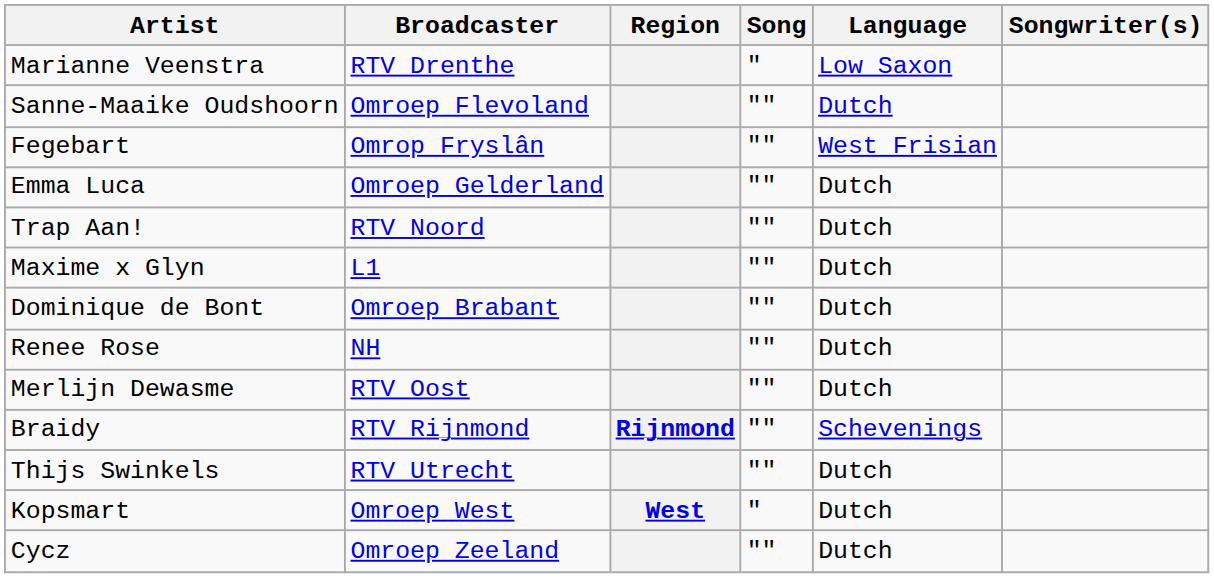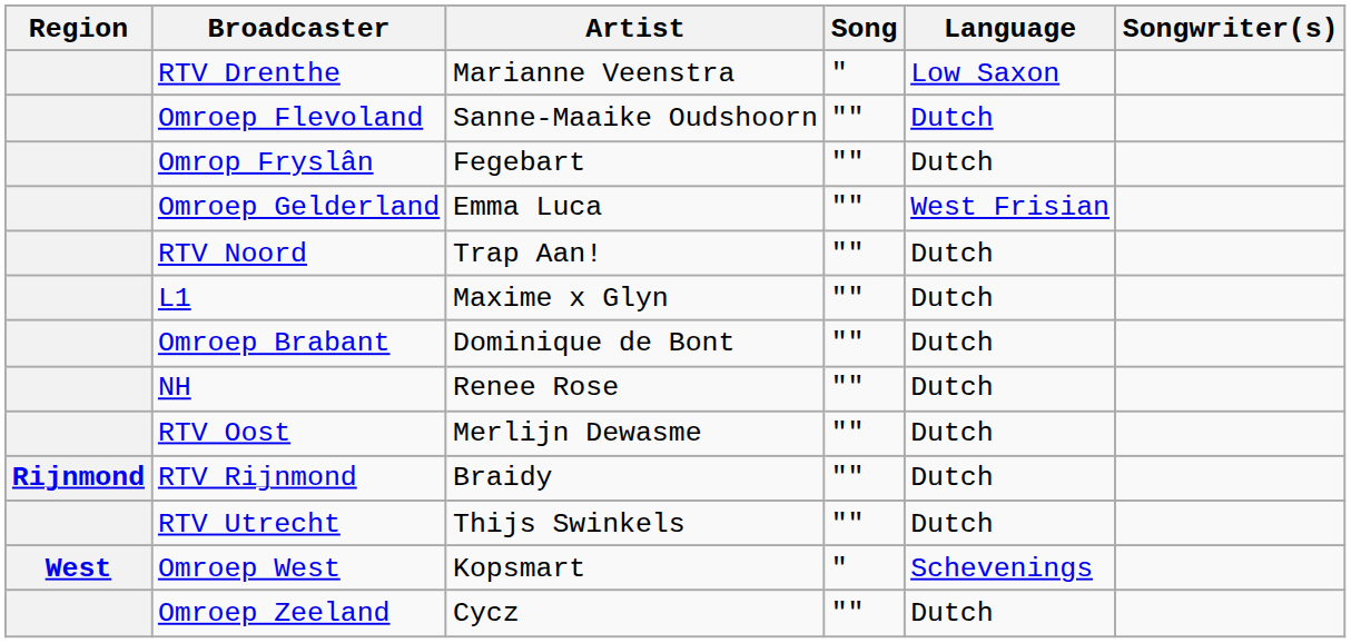columns swapped: Region <-> Artist
Omrop Fryslân | Language: West Frisian -> Dutch
Omroep Gelderland | Language: Dutch -> West Frisian
RTV Rijnmond | Language: Schevenings -> Dutch
Omroep West | Language: Dutch -> Schevenings
